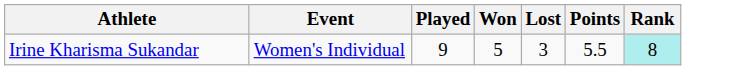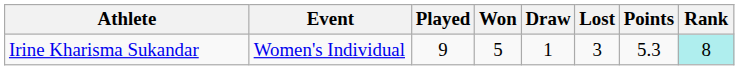+ column: Draw | 1
Irine Kharisma Sukandar | Points: 5.5 -> 5.3
